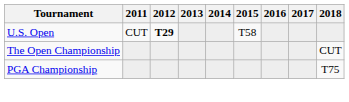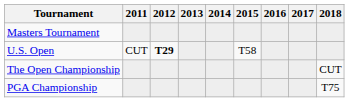+ row: Masters Tournament
